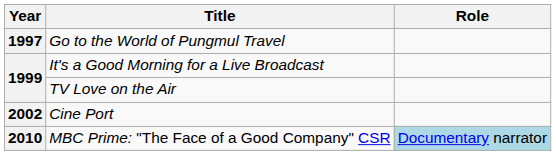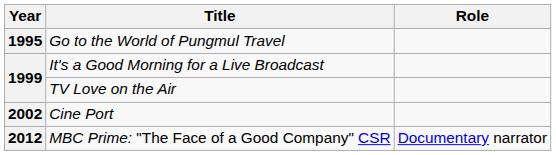Go to the World of Pungmul Travel | Year: 1997 -> 1995
MBC Prime: "The Face of a Good Company" CSR | Year: 2010 -> 2012
MBC Prime: "The Face of a Good Company" CSR | Role: lightblue background -> no background
